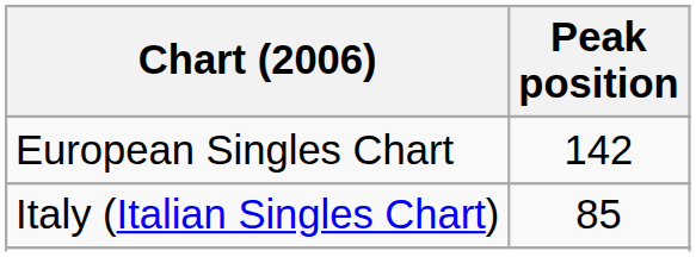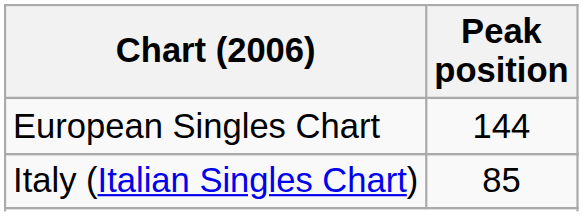European Singles Chart | Peak position: 142 -> 144
